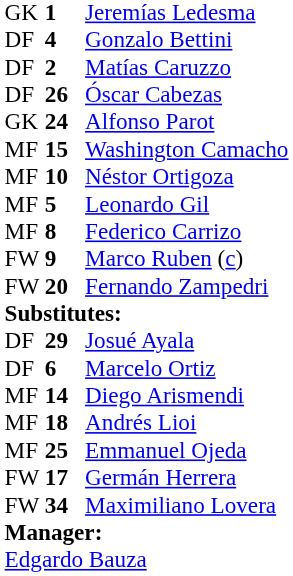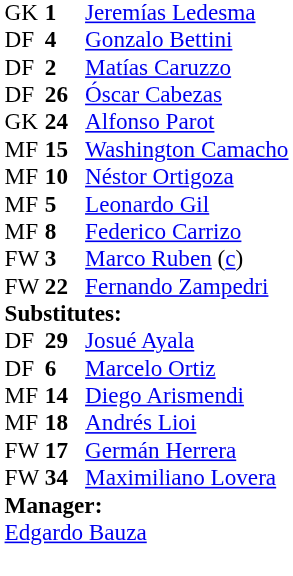Marco Ruben (c) | column 2: 9 -> 3
Fernando Zampedri | column 2: 20 -> 22
- row: MF | 25 | Emmanuel Ojeda
